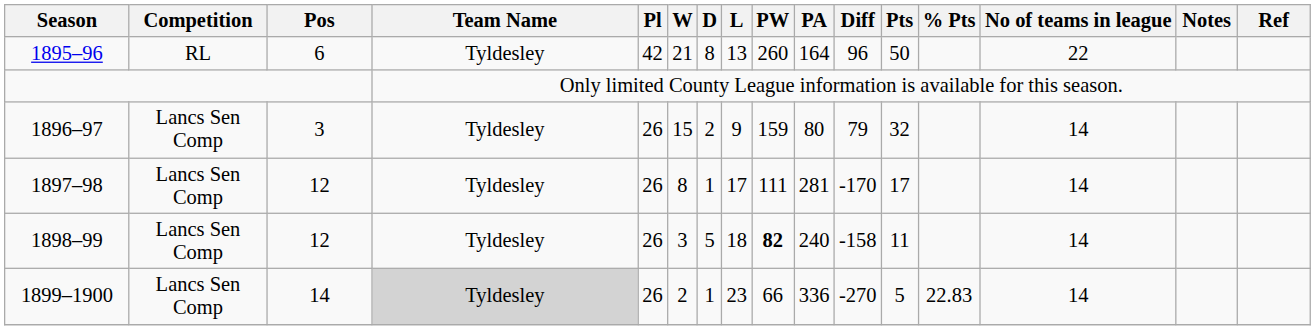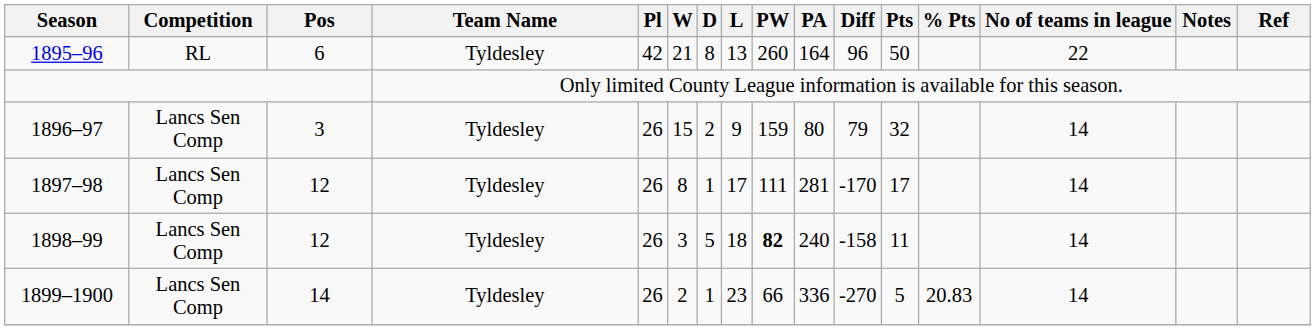1899–1900 | Team Name: lightgrey background -> no background
1899–1900 | % Pts: 22.83 -> 20.83
